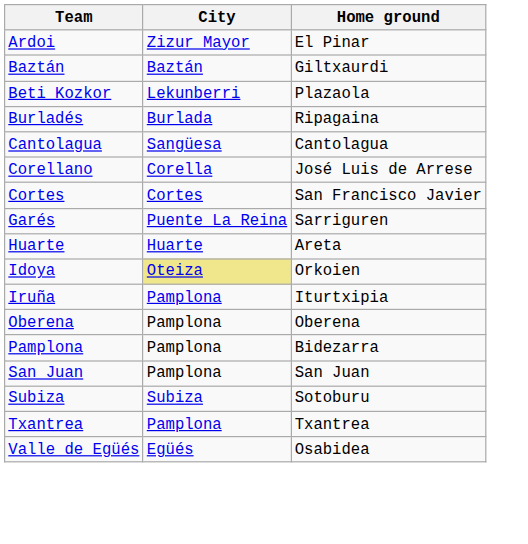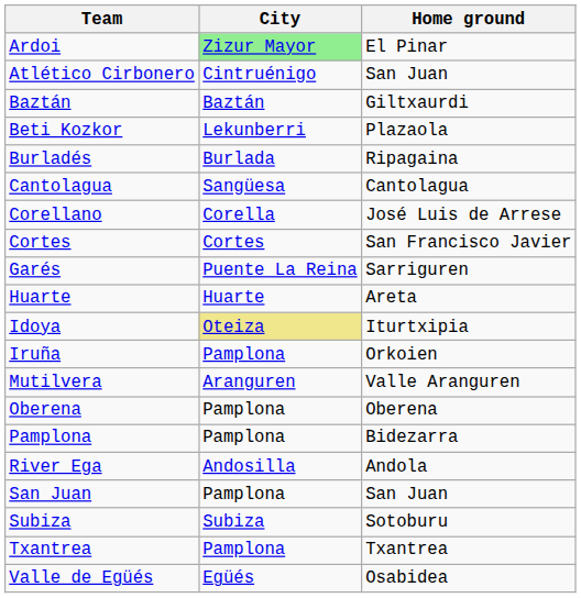Ardoi | City: no background -> lightgreen background
+ row: Atlético Cirbonero | Cintruénigo | San Juan
Idoya | Home ground: Orkoien -> Iturtxipia
Iruña | Home ground: Iturtxipia -> Orkoien
+ row: Mutilvera | Aranguren | Valle Aranguren
+ row: River Ega | Andosilla | Andola
